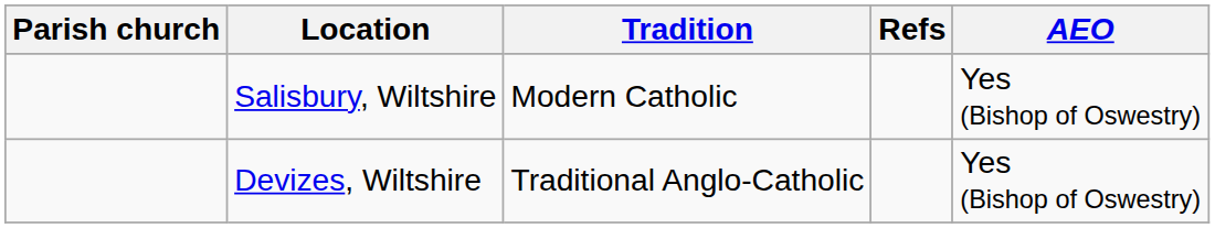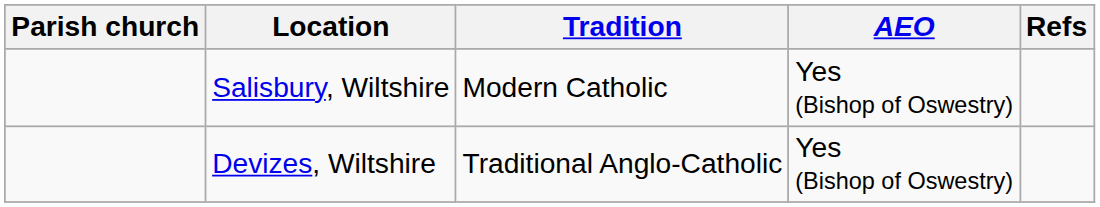columns swapped: AEO <-> Refs
